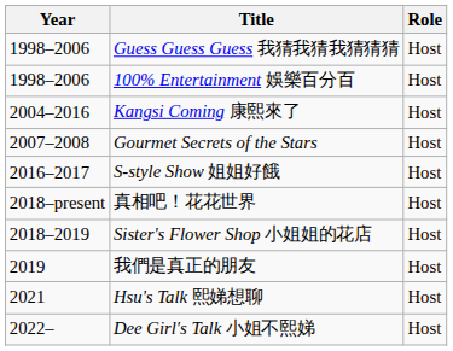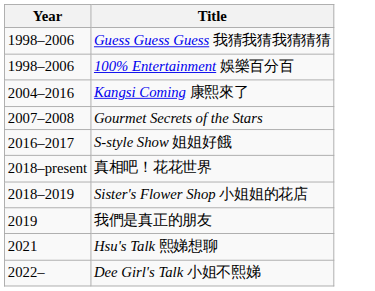- column: Role | Host | Host | Host | Host | Host | Host | Host | Host | Host | Host
